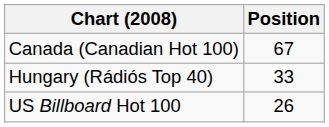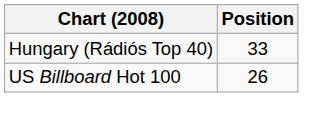- row: Canada (Canadian Hot 100) | 67
